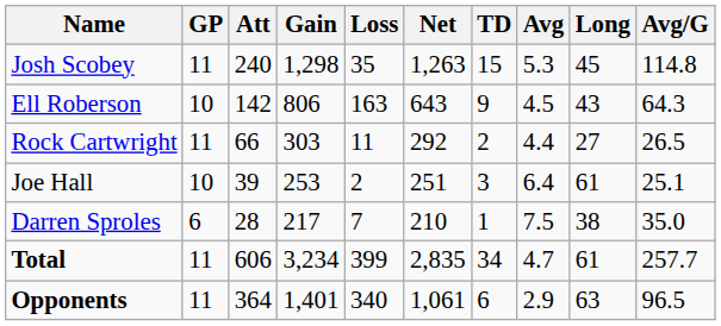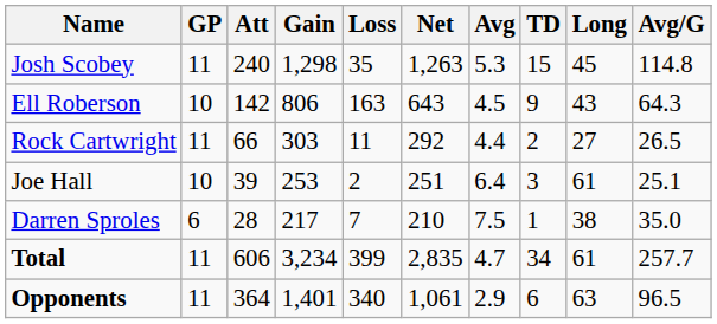columns swapped: Avg <-> TD
